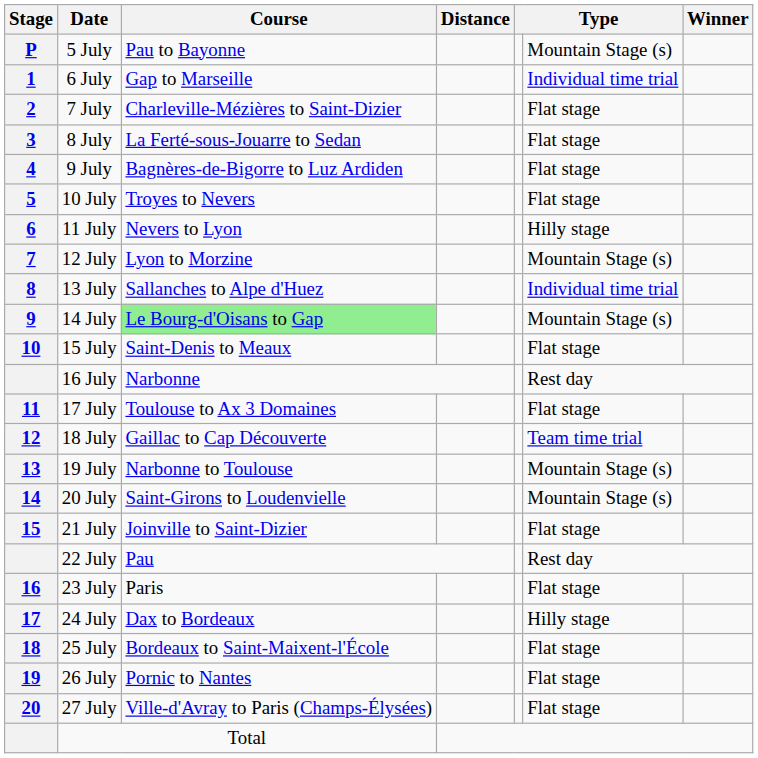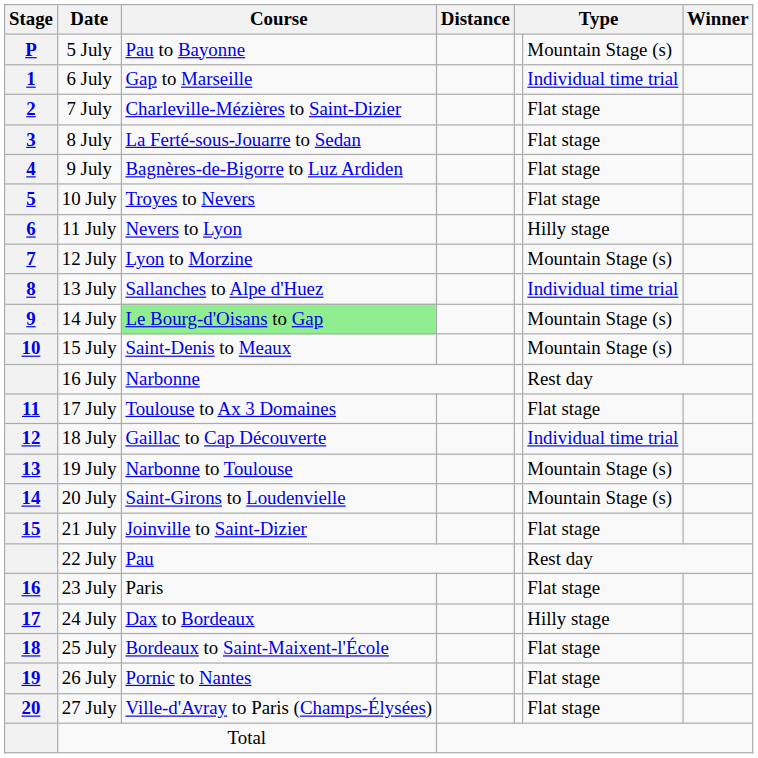15 July | column 6: Flat stage -> Mountain Stage (s)
18 July | column 6: Team time trial -> Individual time trial
